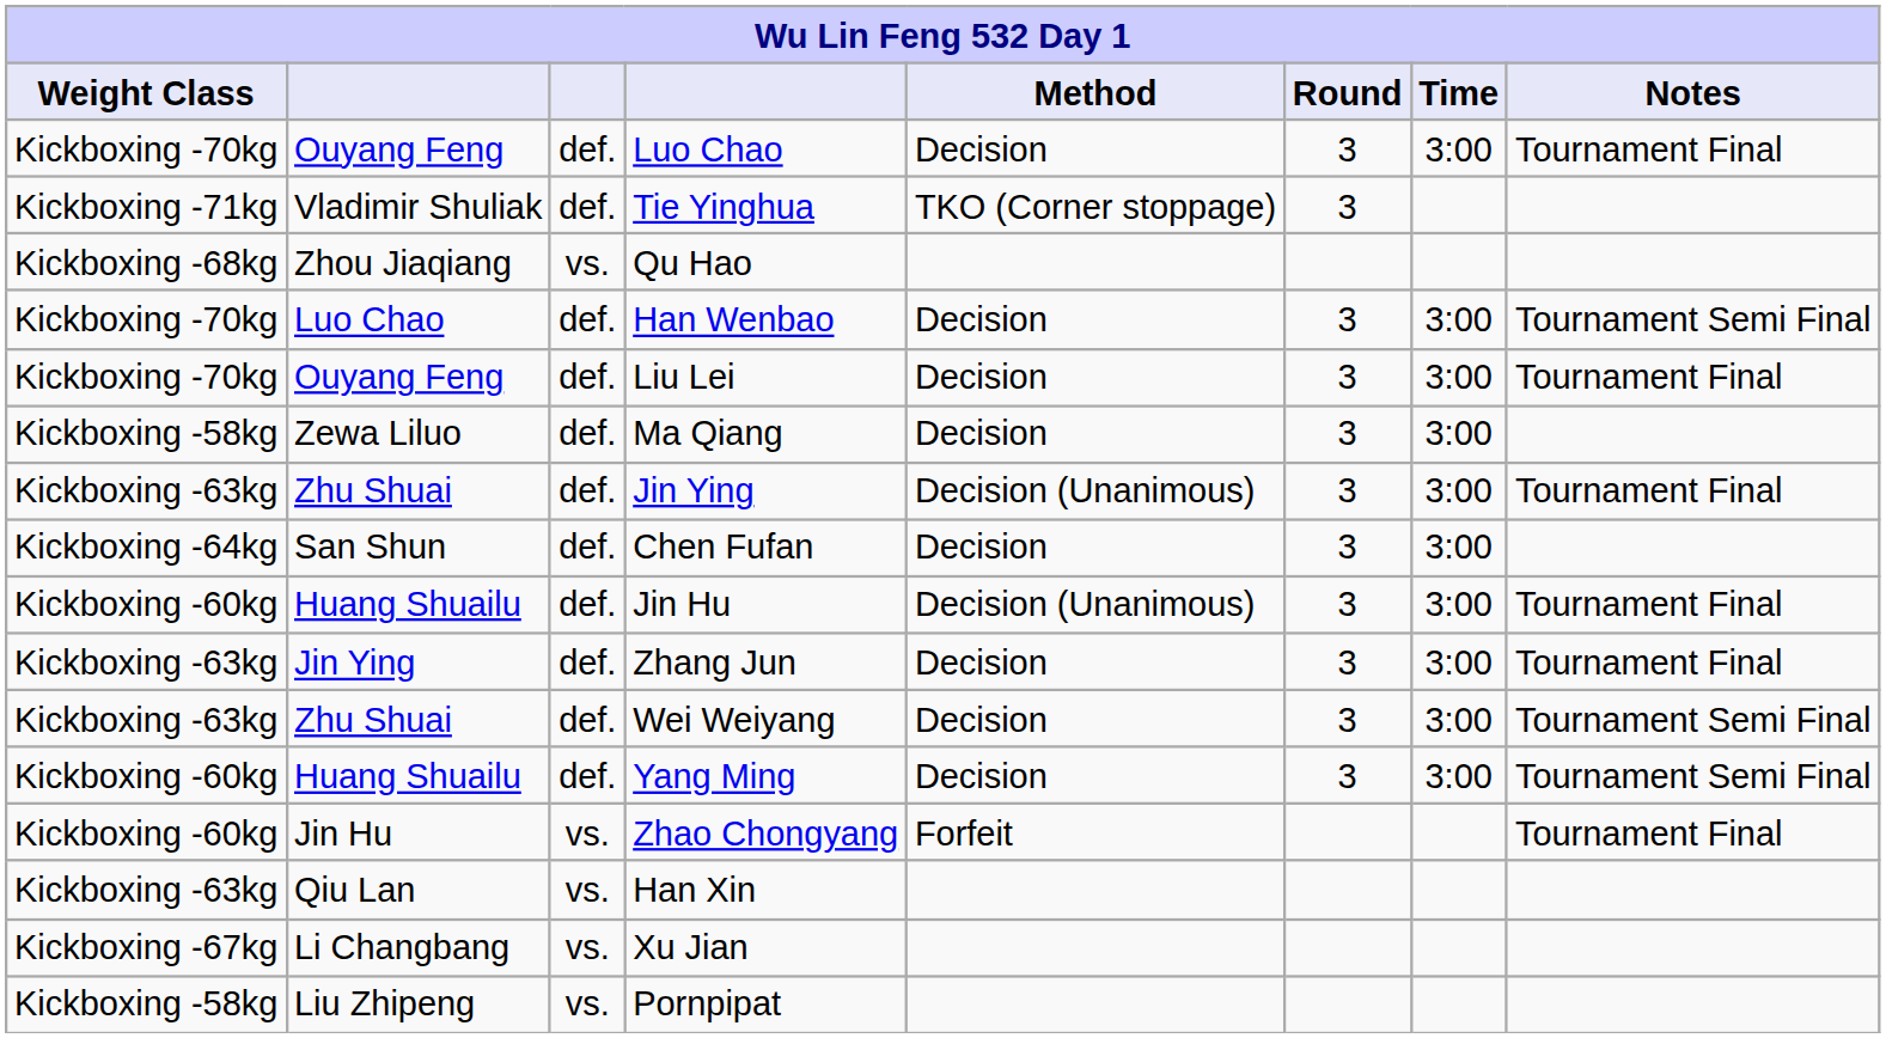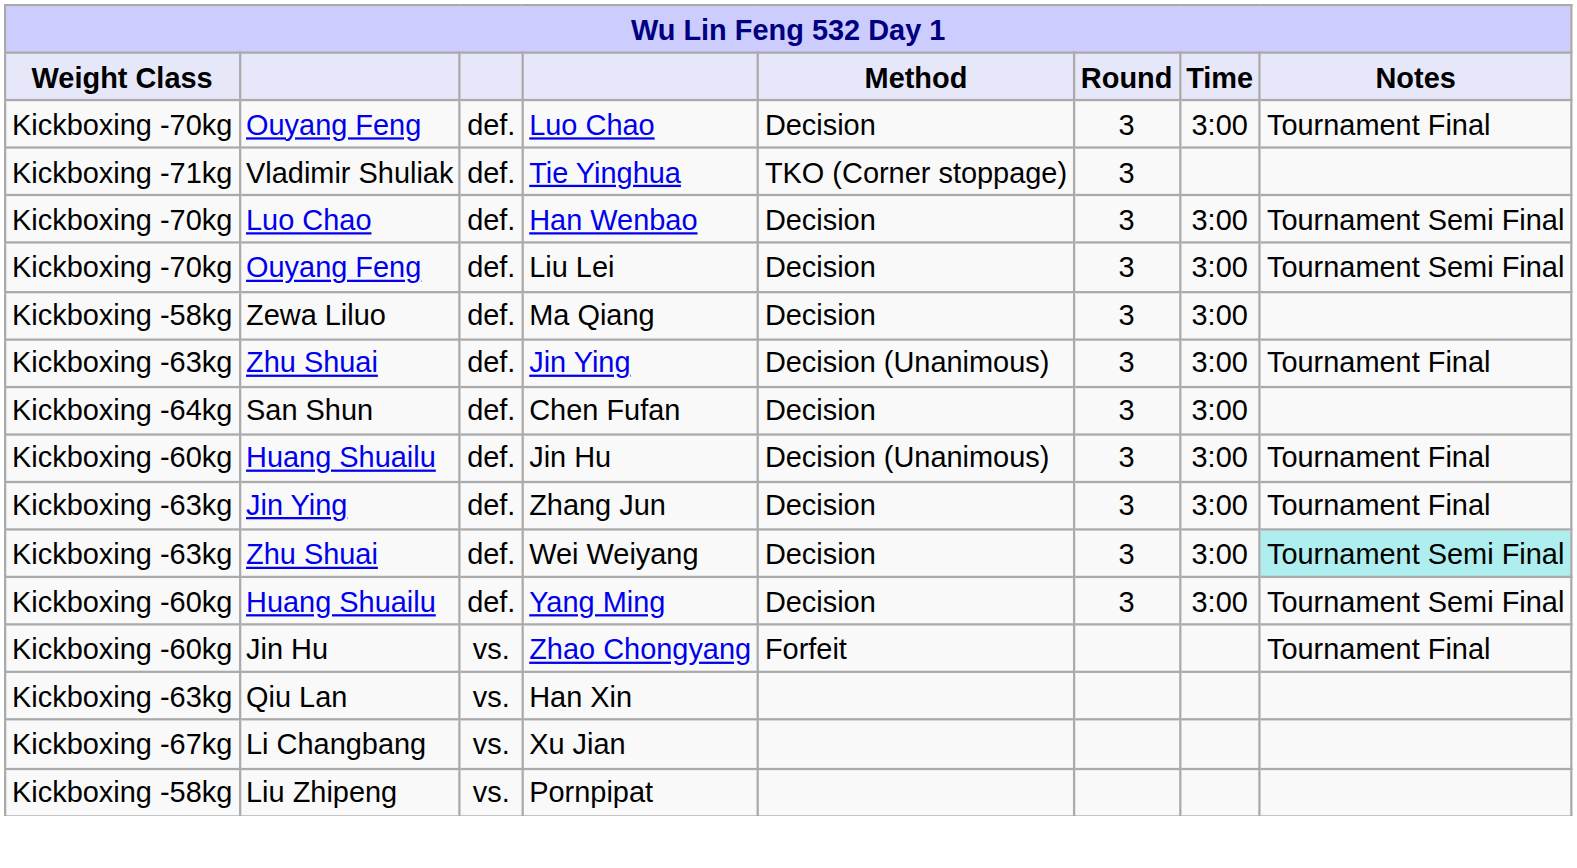- row: Kickboxing -68kg | Zhou Jiaqiang | vs. | Qu Hao
Liu Lei | Notes: Tournament Final -> Tournament Semi Final
Wei Weiyang | Notes: no background -> paleturquoise background
